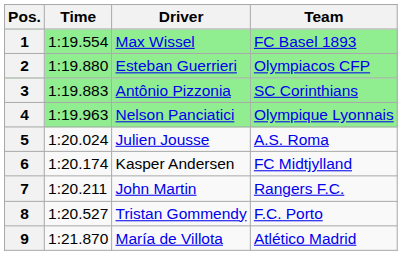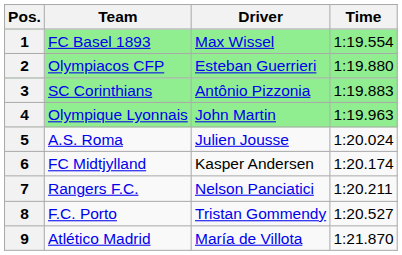columns swapped: Team <-> Time
4 | Driver: Nelson Panciatici -> John Martin
7 | Driver: John Martin -> Nelson Panciatici
